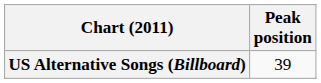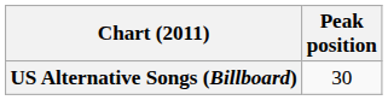US Alternative Songs (Billboard) | Peak position: 39 -> 30
